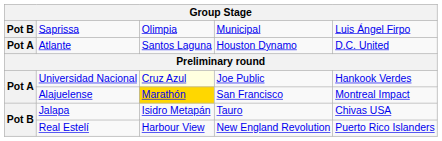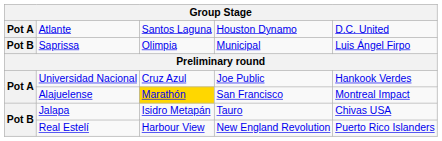rows swapped: Atlante <-> Saprissa
Universidad Nacional | column 3: lightyellow background -> no background
